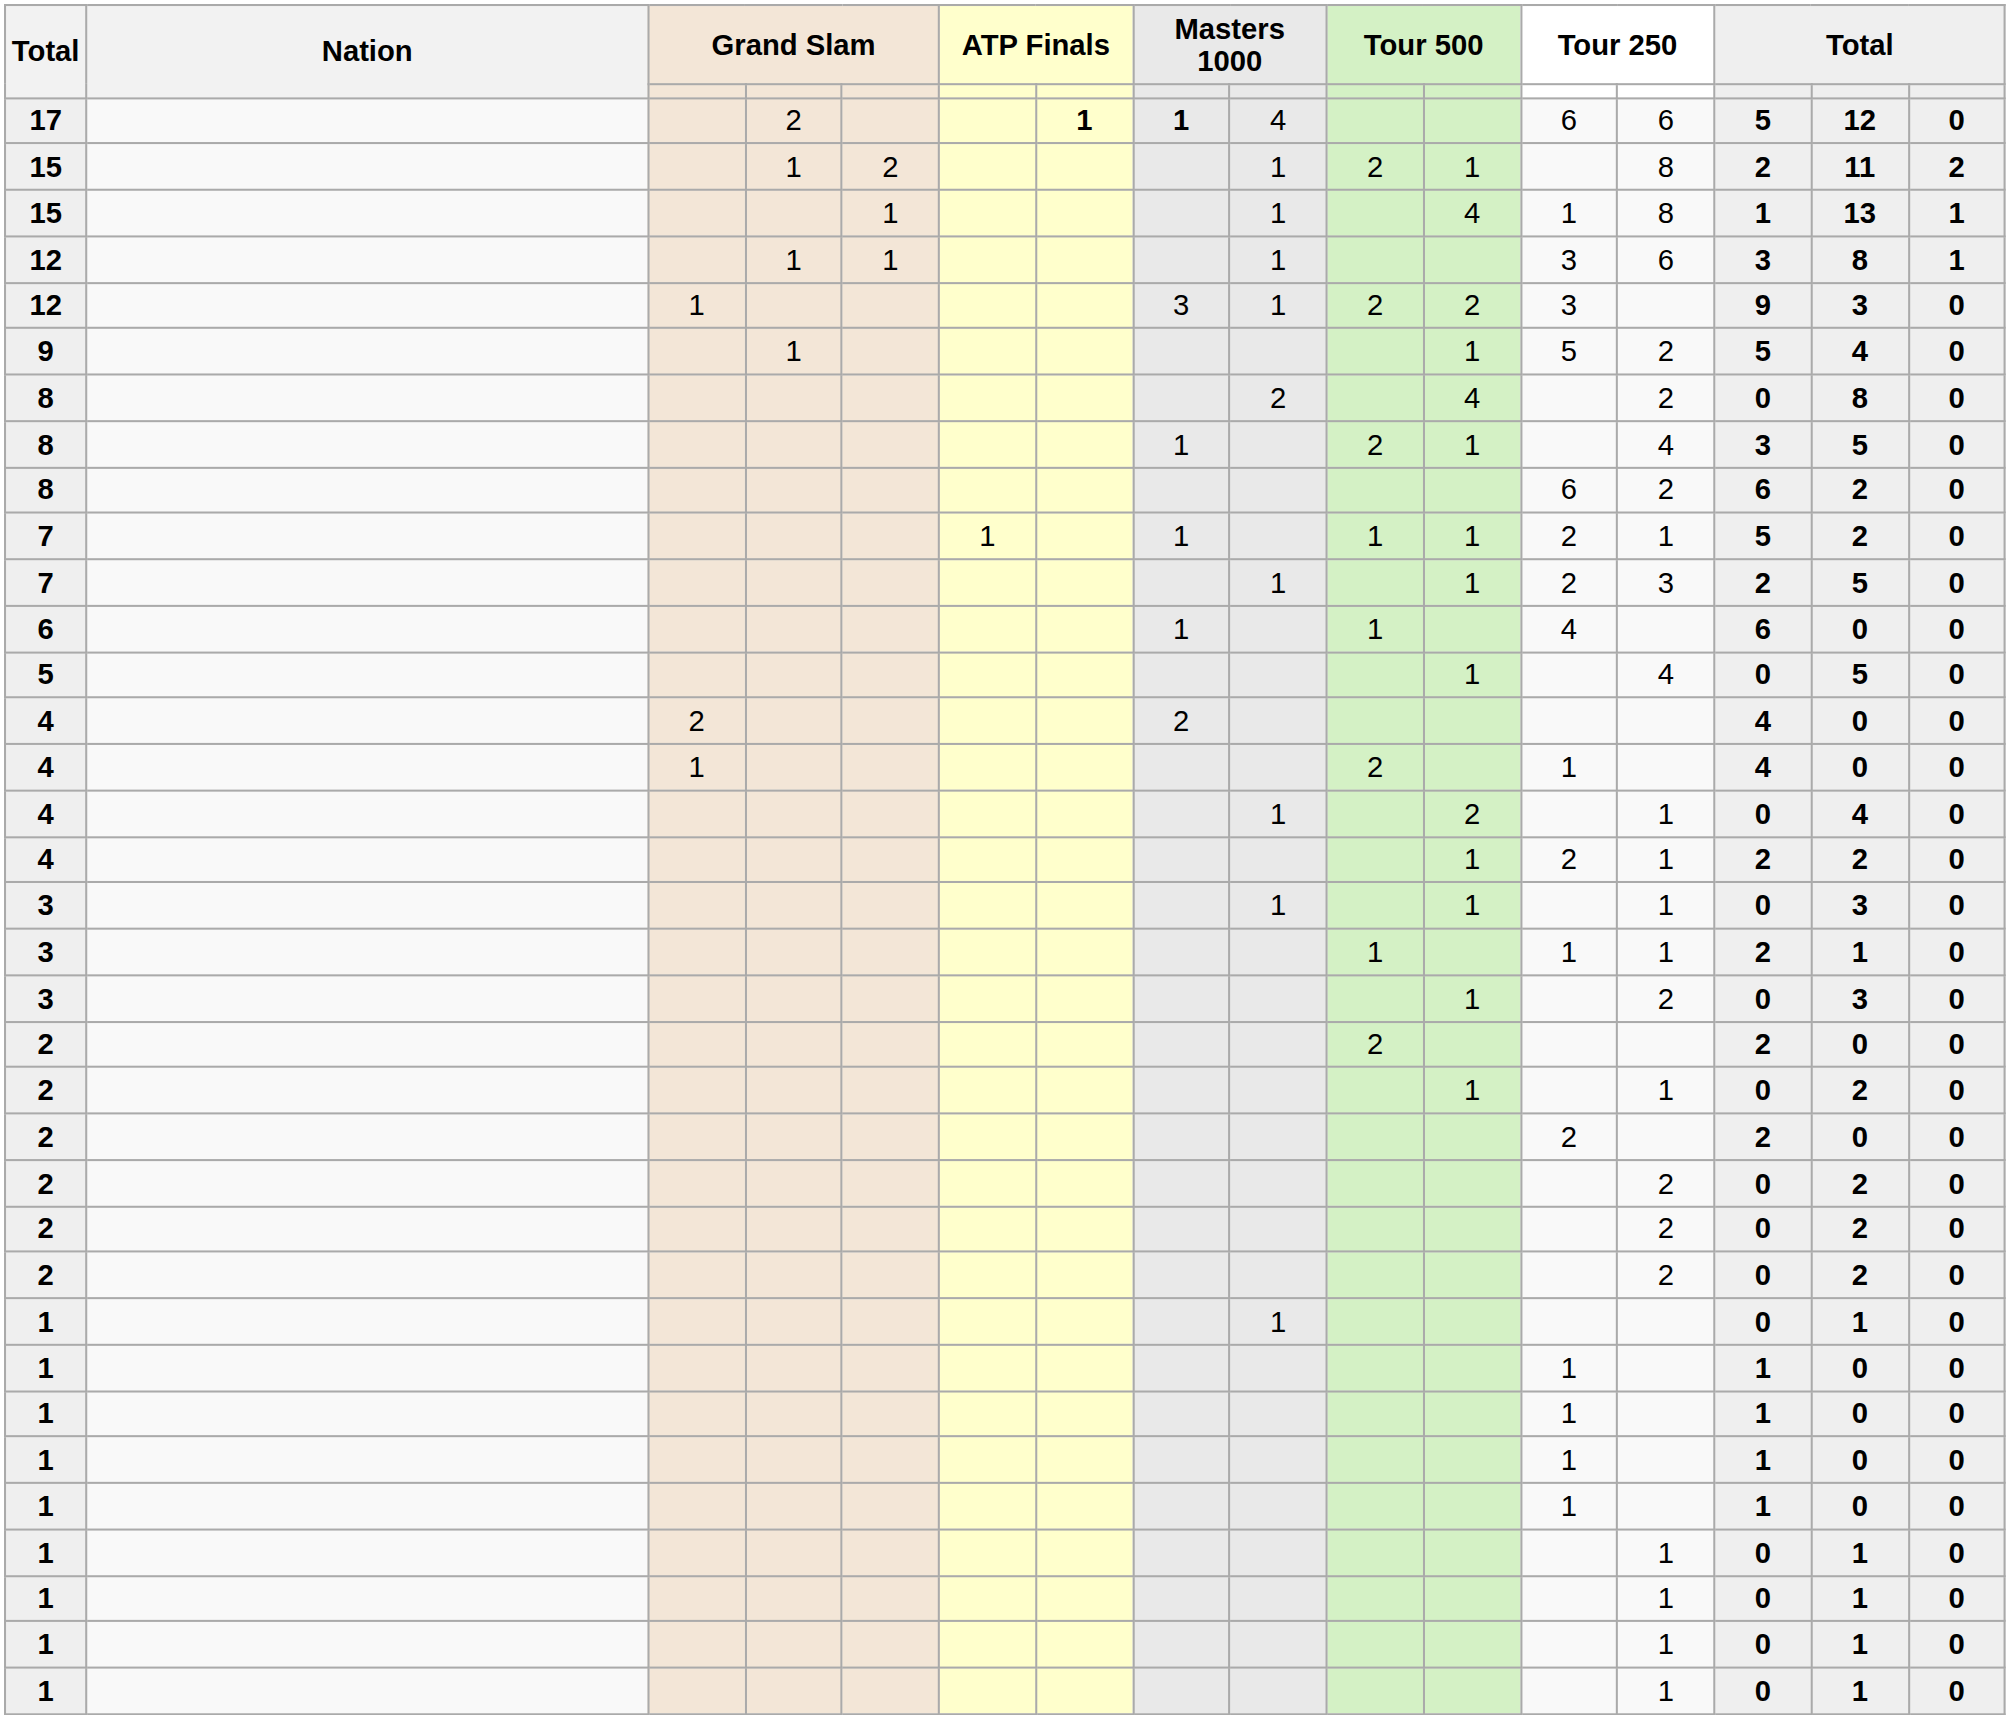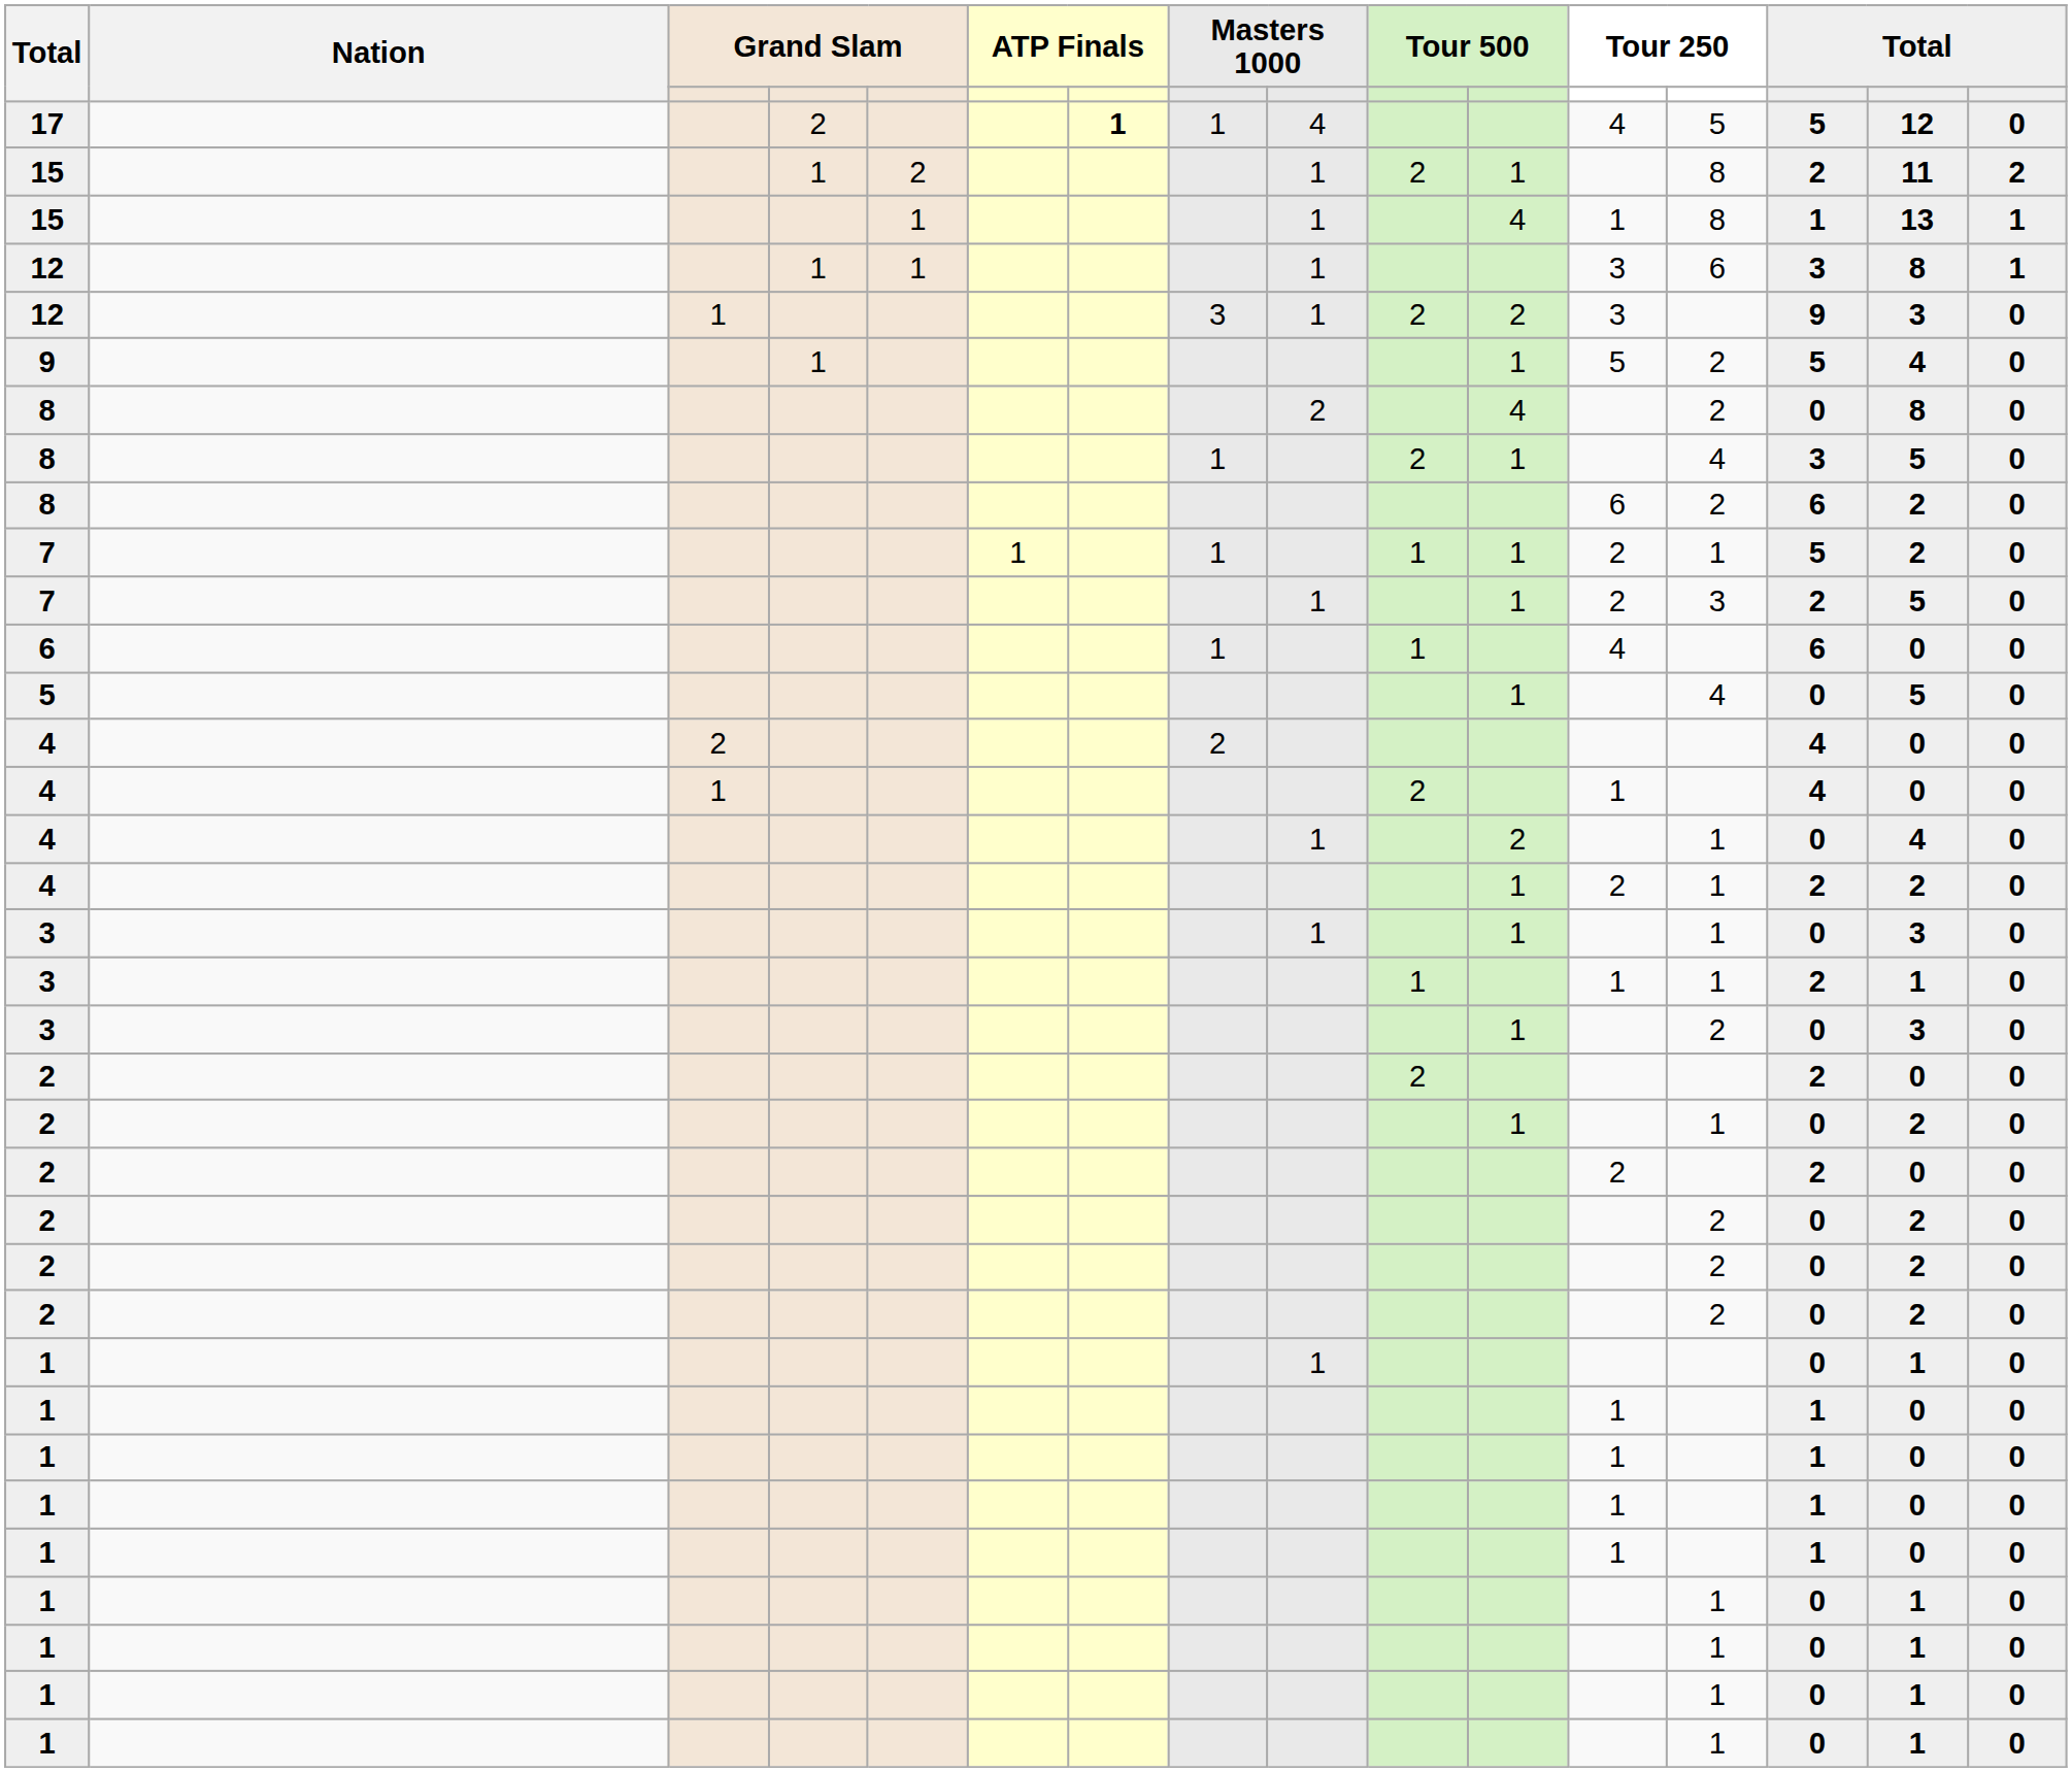17 | column 8: bold -> normal
17 | column 12: 6 -> 4
17 | column 13: 6 -> 5
